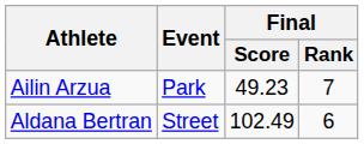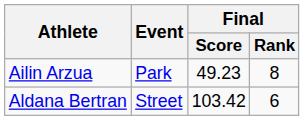Ailin Arzua | Final / Rank: 7 -> 8
Aldana Bertran | Final / Score: 102.49 -> 103.42
